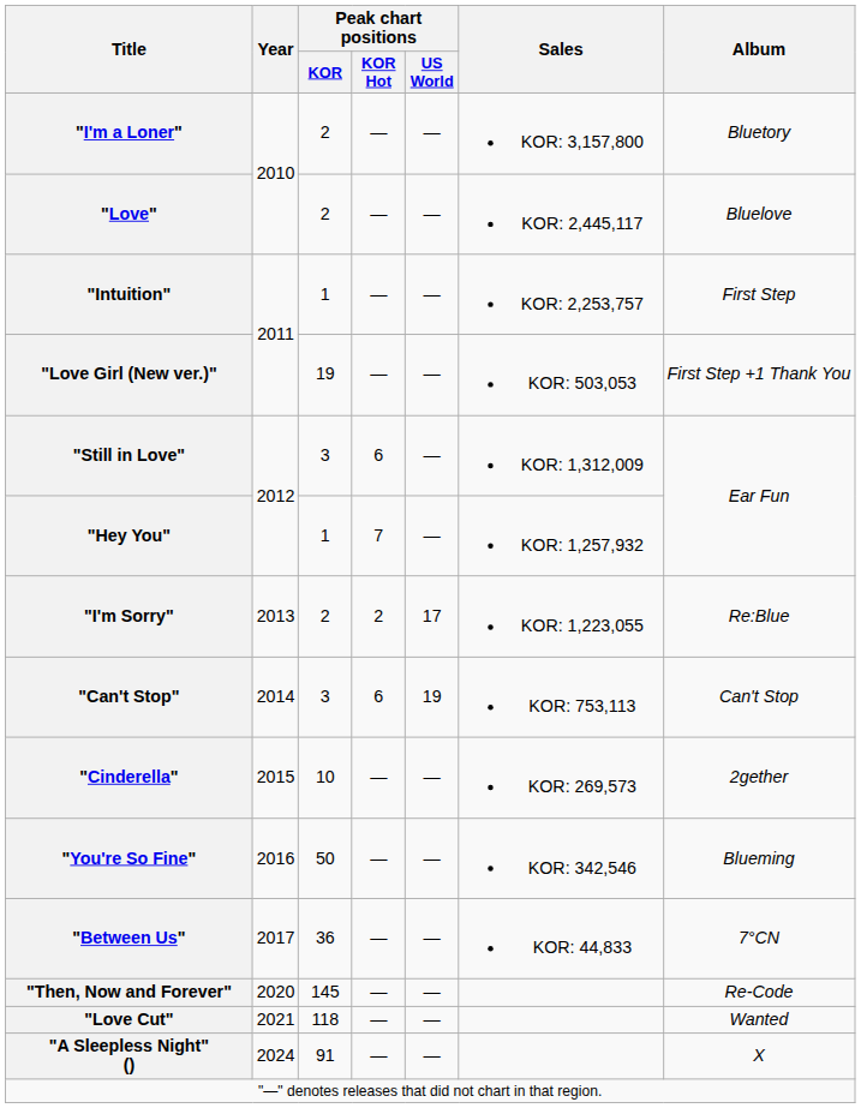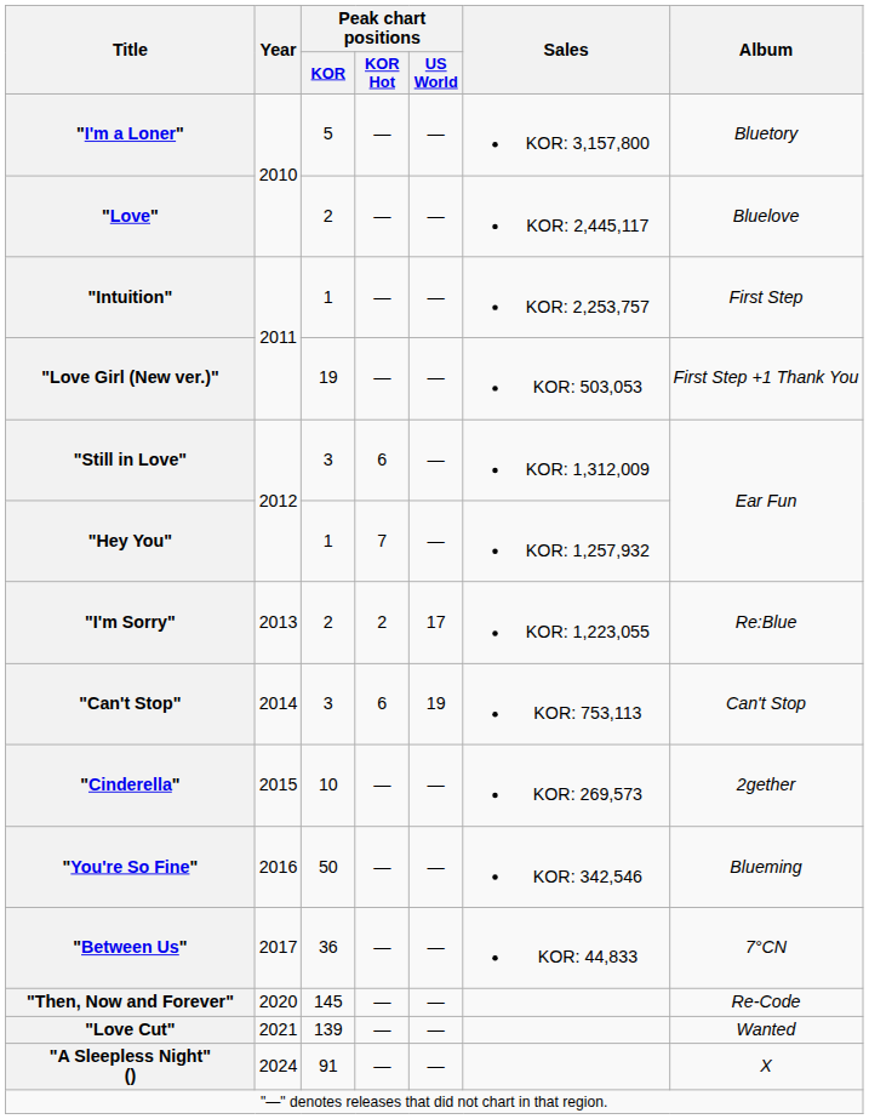"I'm a Loner" | Peak chart positions / KOR: 2 -> 5
"Love Cut" | Peak chart positions / KOR: 118 -> 139
